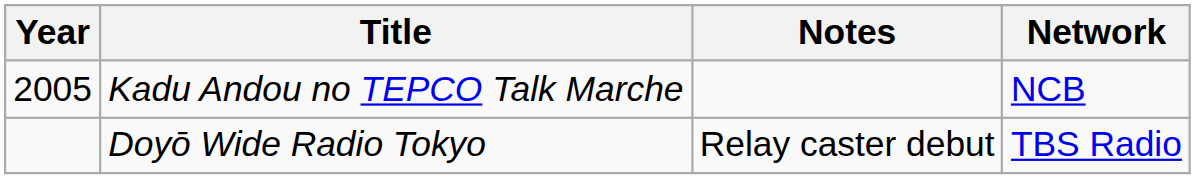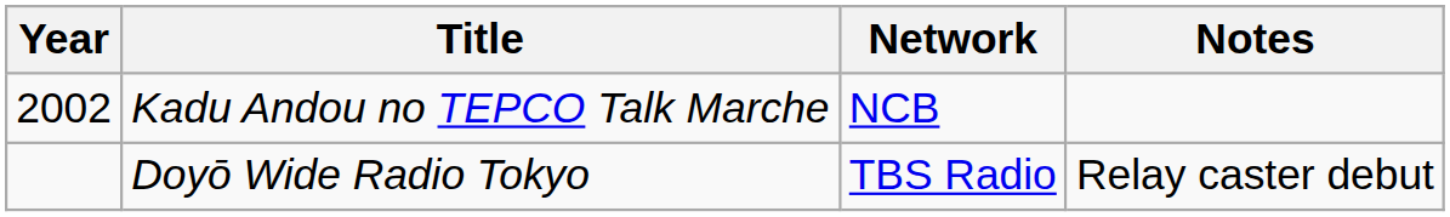columns swapped: Network <-> Notes
Kadu Andou no TEPCO Talk Marche | Year: 2005 -> 2002
